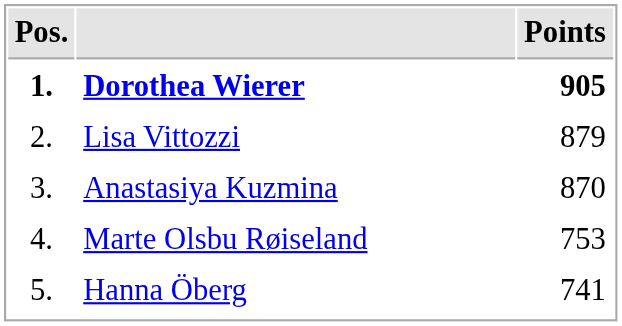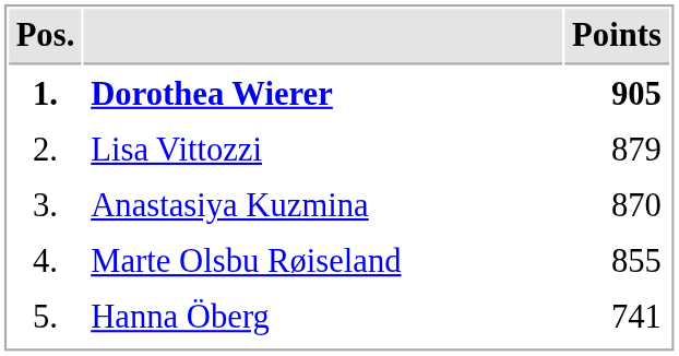Marte Olsbu Røiseland | Points: 753 -> 855
